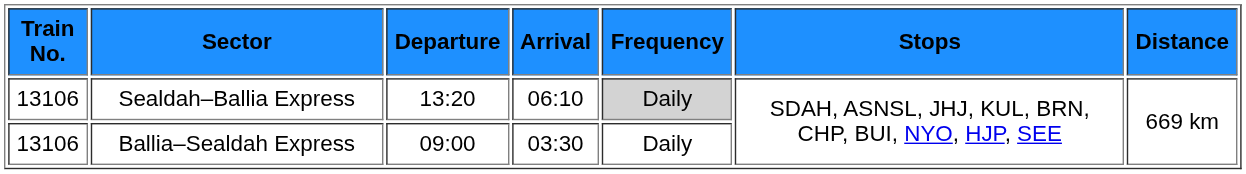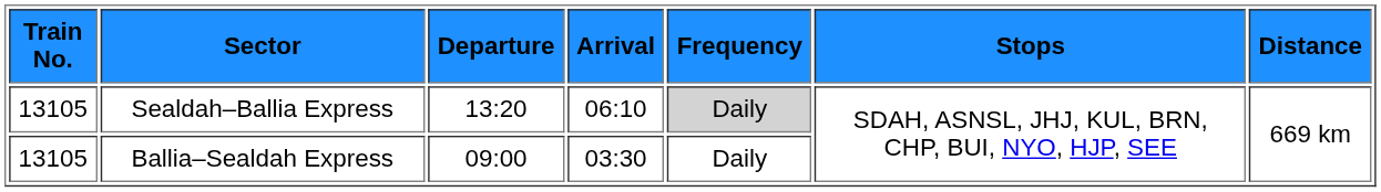Sealdah–Ballia Express | Train No.: 13106 -> 13105
Ballia–Sealdah Express | Train No.: 13106 -> 13105
